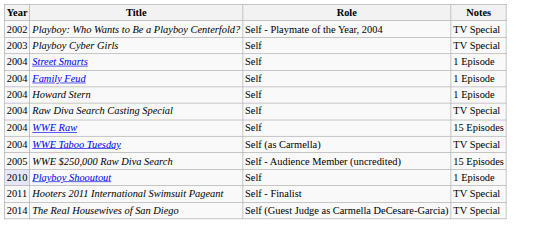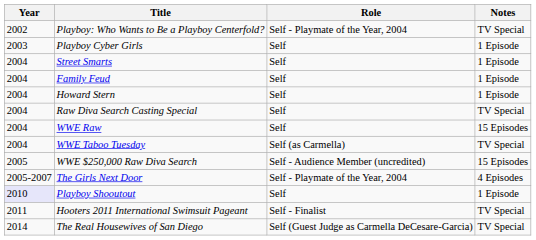Playboy Cyber Girls | Notes: TV Special -> 1 Episode
+ row: 2005-2007 | The Girls Next Door | Self - Playmate of the Year, 2004 | 4 Episodes
